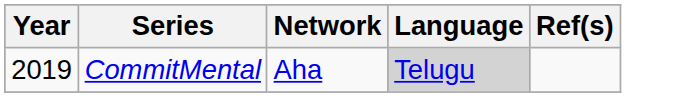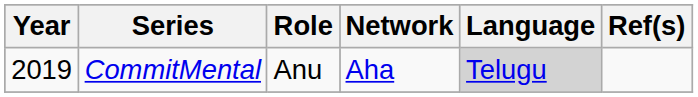+ column: Role | Anu
